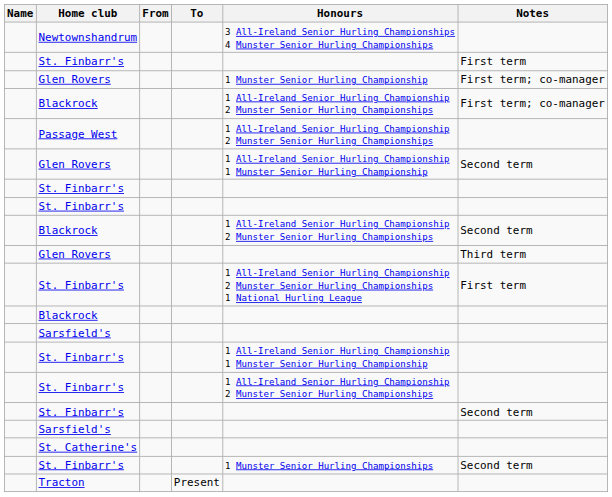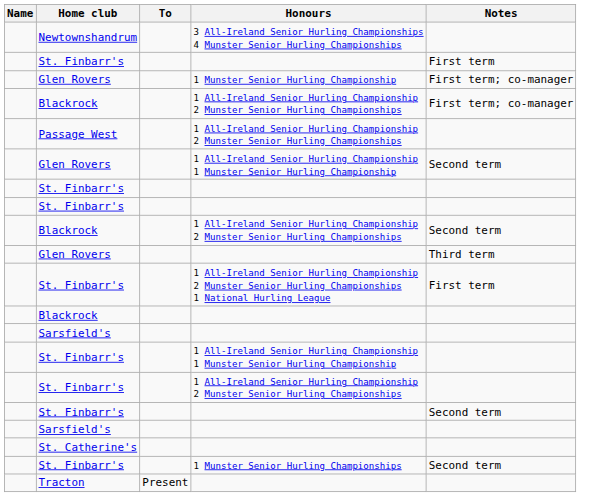- column: From
